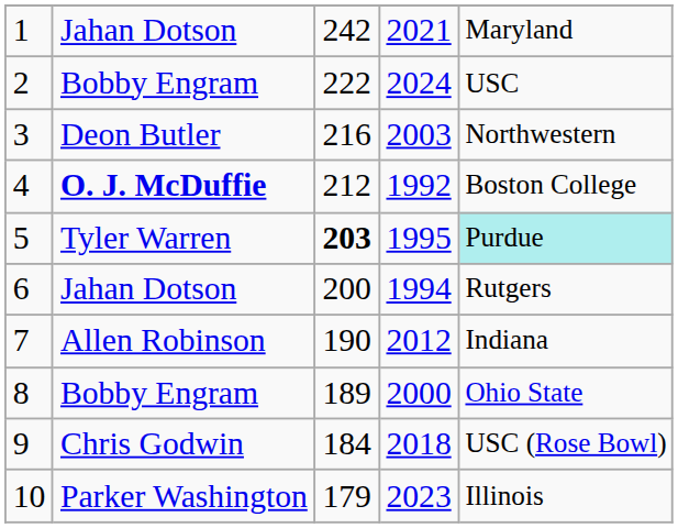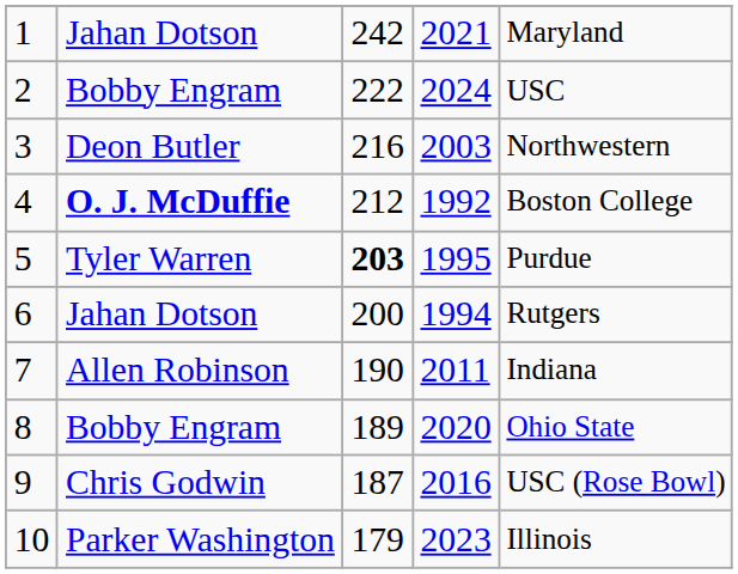5 | column 5: paleturquoise background -> no background
7 | column 4: 2012 -> 2011
8 | column 4: 2000 -> 2020
9 | column 3: 184 -> 187
9 | column 4: 2018 -> 2016
